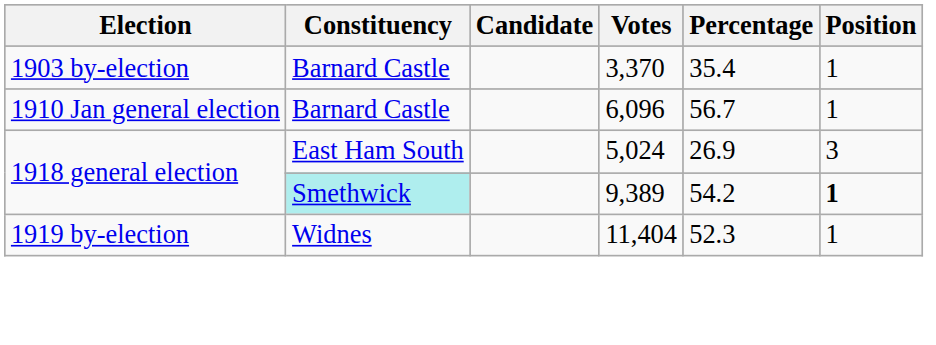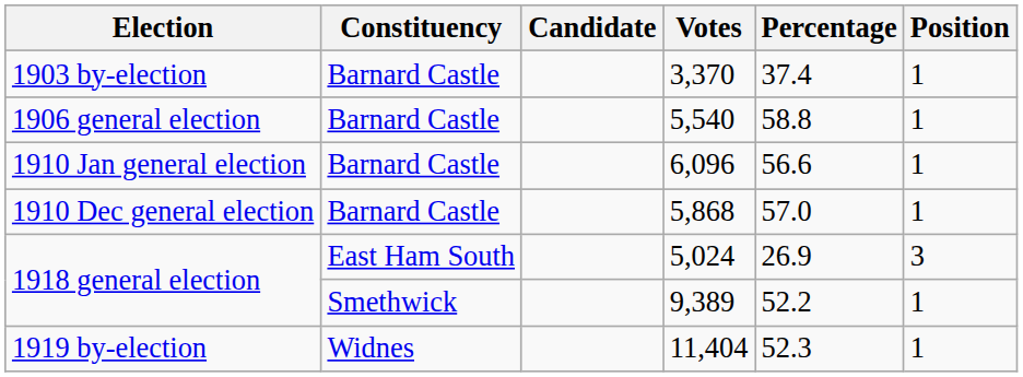3,370 | Percentage: 35.4 -> 37.4
+ row: 1906 general election | Barnard Castle | 5,540 | 58.8 | 1
6,096 | Percentage: 56.7 -> 56.6
+ row: 1910 Dec general election | Barnard Castle | 5,868 | 57.0 | 1
9,389 | Constituency: paleturquoise background -> no background
9,389 | Percentage: 54.2 -> 52.2
9,389 | Position: bold -> normal
